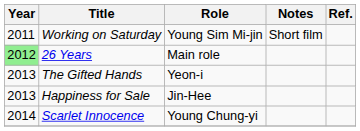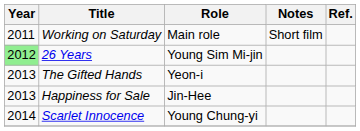Working on Saturday | Role: Young Sim Mi-jin -> Main role
26 Years | Role: Main role -> Young Sim Mi-jin
